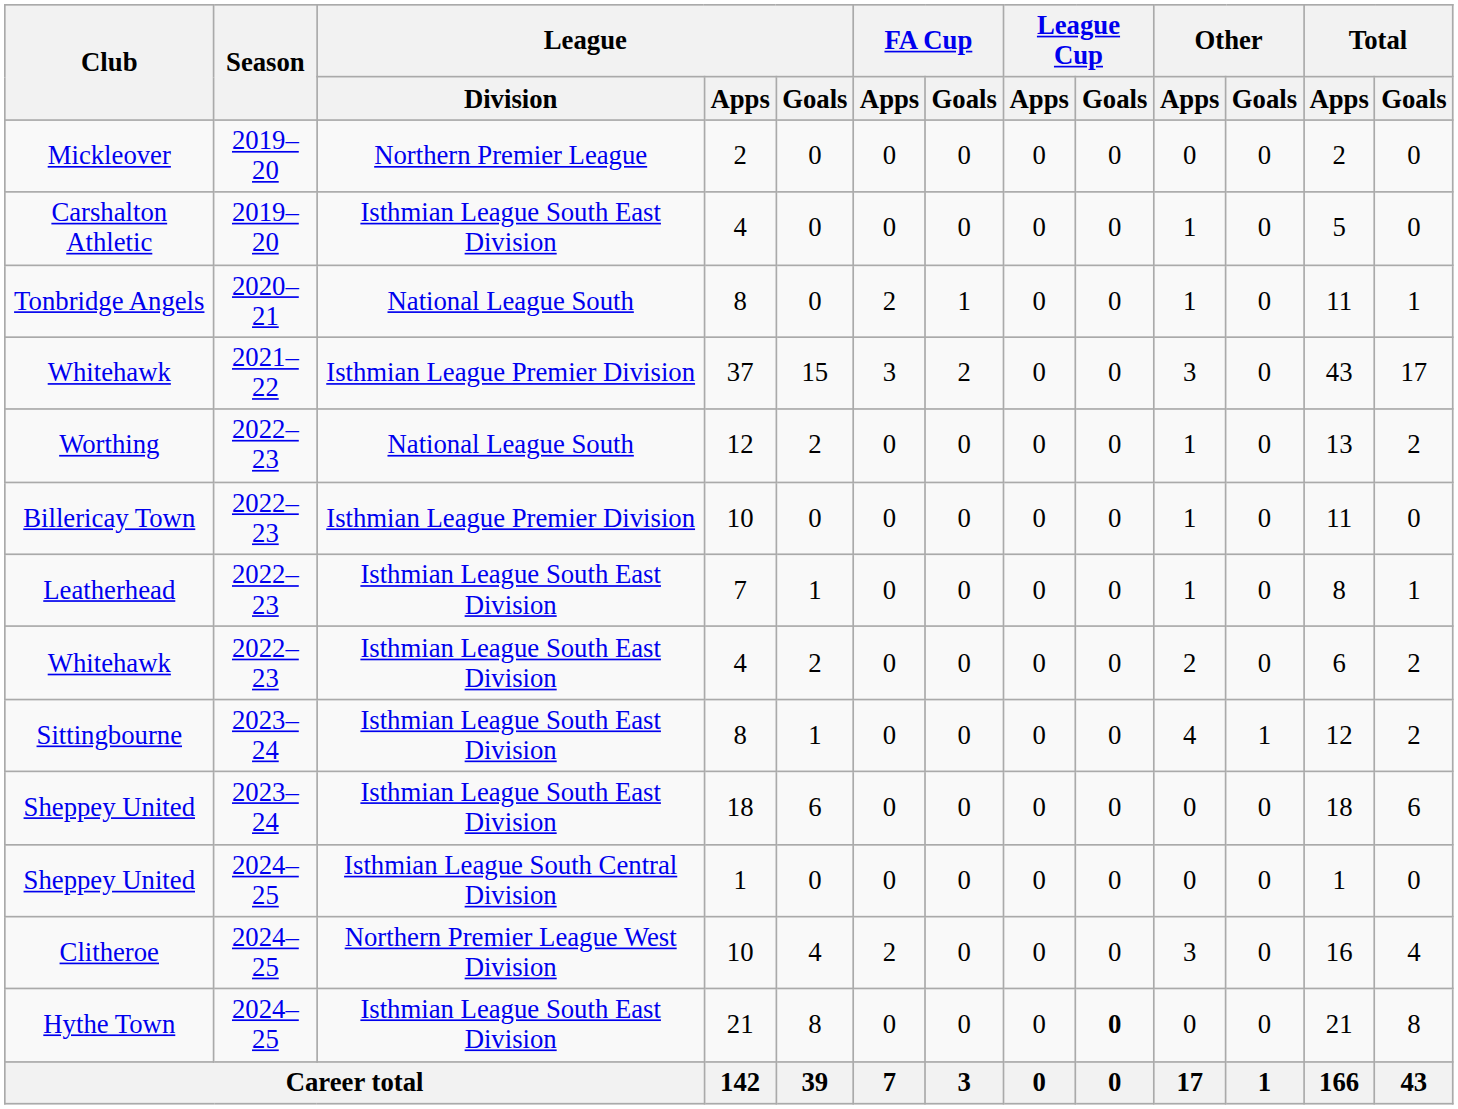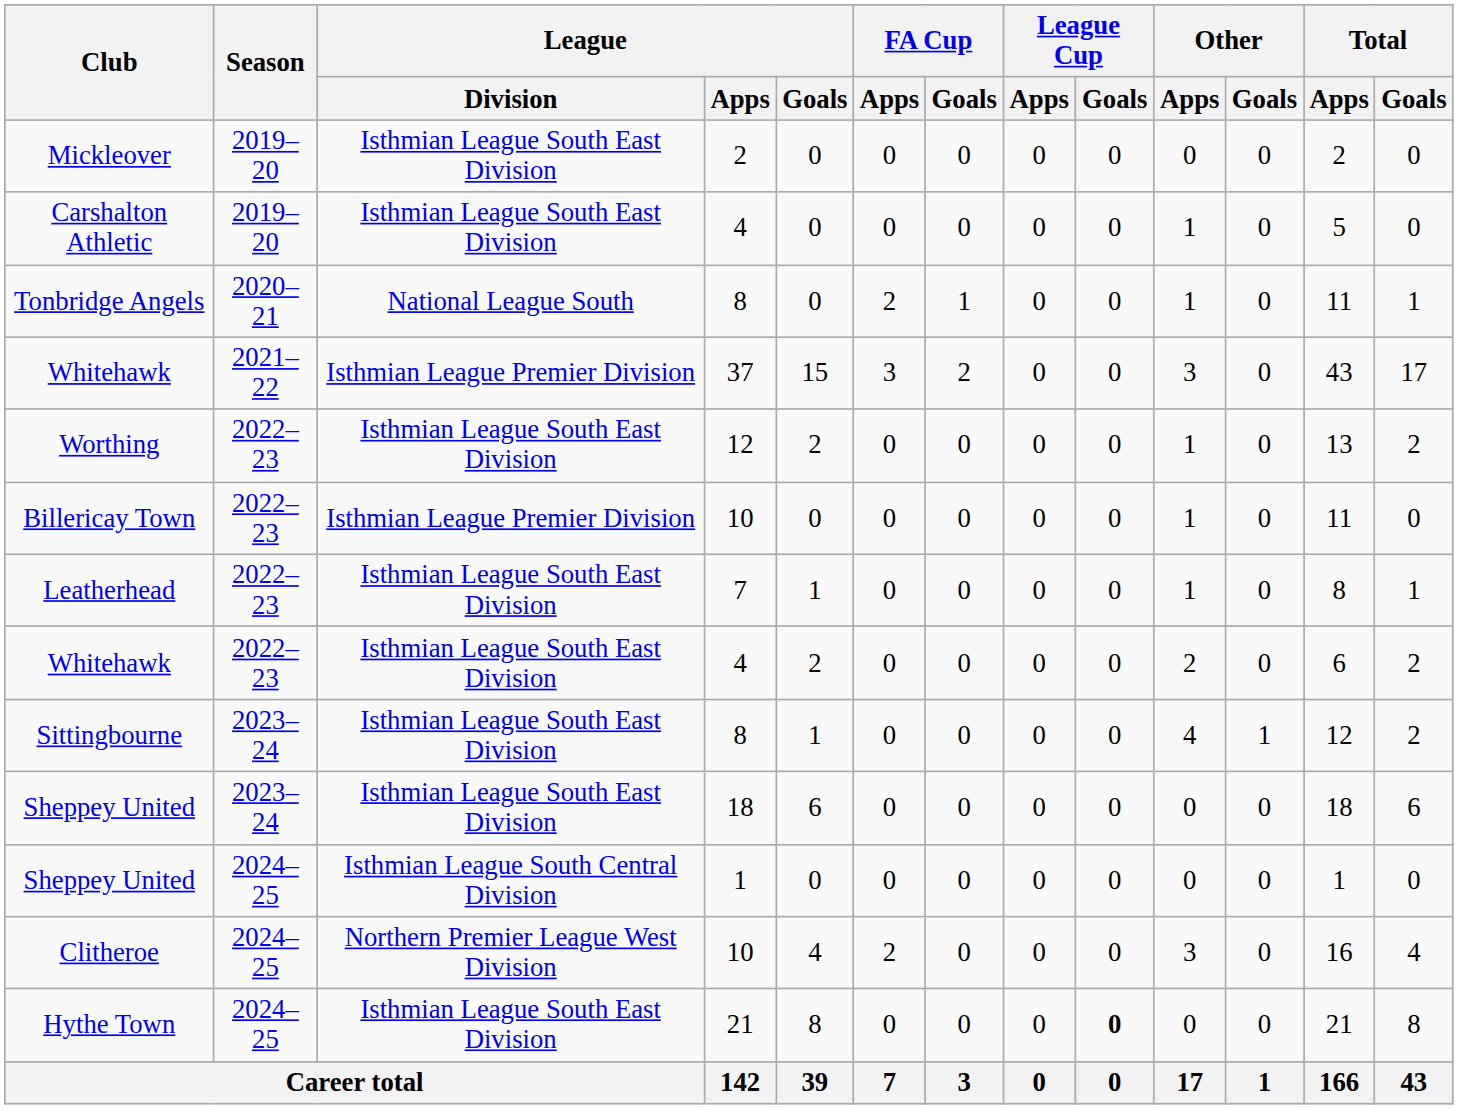Mickleover | League / Division: Northern Premier League -> Isthmian League South East Division
Worthing | League / Division: National League South -> Isthmian League South East Division
